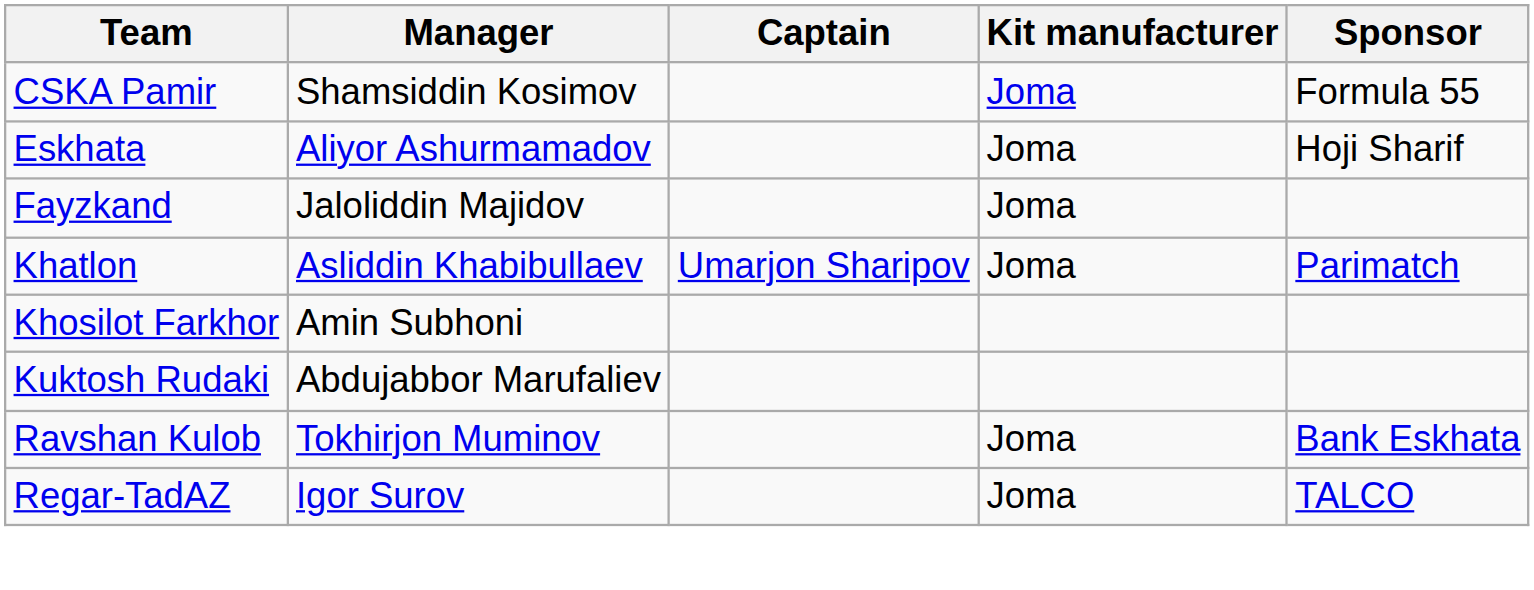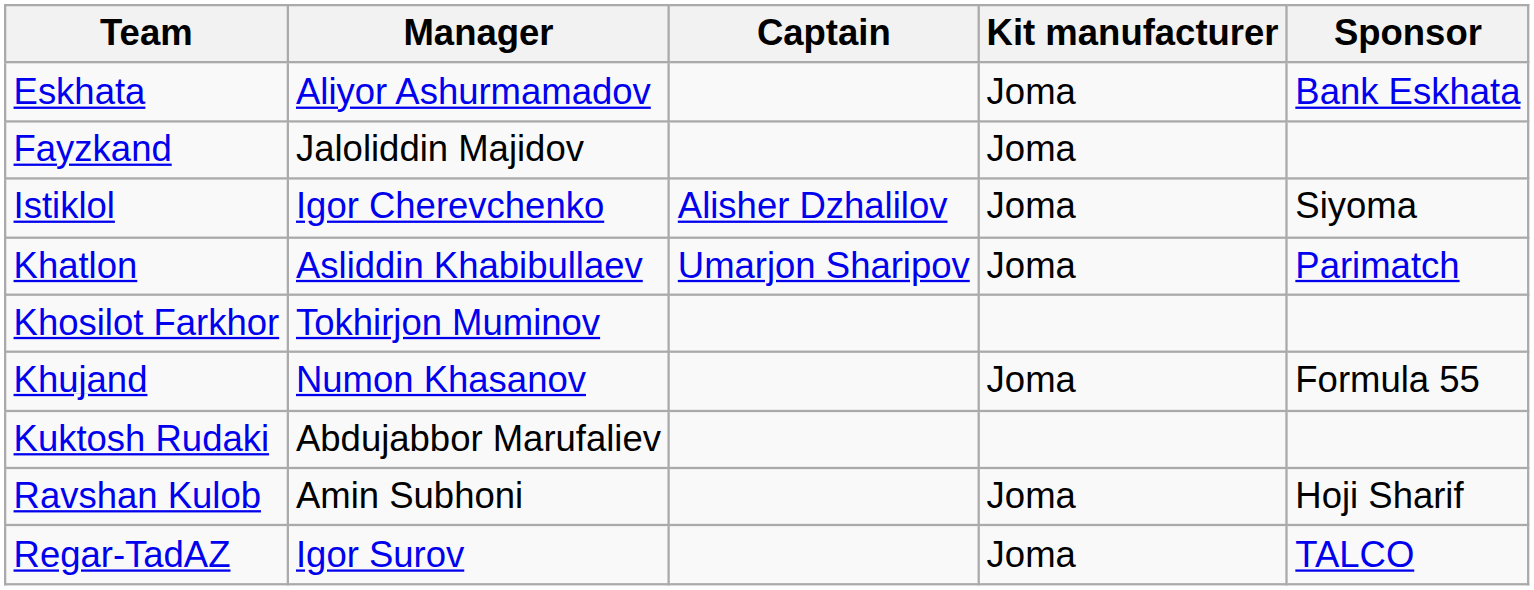- row: CSKA Pamir | Shamsiddin Kosimov | Joma | Formula 55
Eskhata | Sponsor: Hoji Sharif -> Bank Eskhata
+ row: Istiklol | Igor Cherevchenko | Alisher Dzhalilov | Joma | Siyoma
Khosilot Farkhor | Manager: Amin Subhoni -> Tokhirjon Muminov
+ row: Khujand | Numon Khasanov | Joma | Formula 55
Ravshan Kulob | Manager: Tokhirjon Muminov -> Amin Subhoni
Ravshan Kulob | Sponsor: Bank Eskhata -> Hoji Sharif
